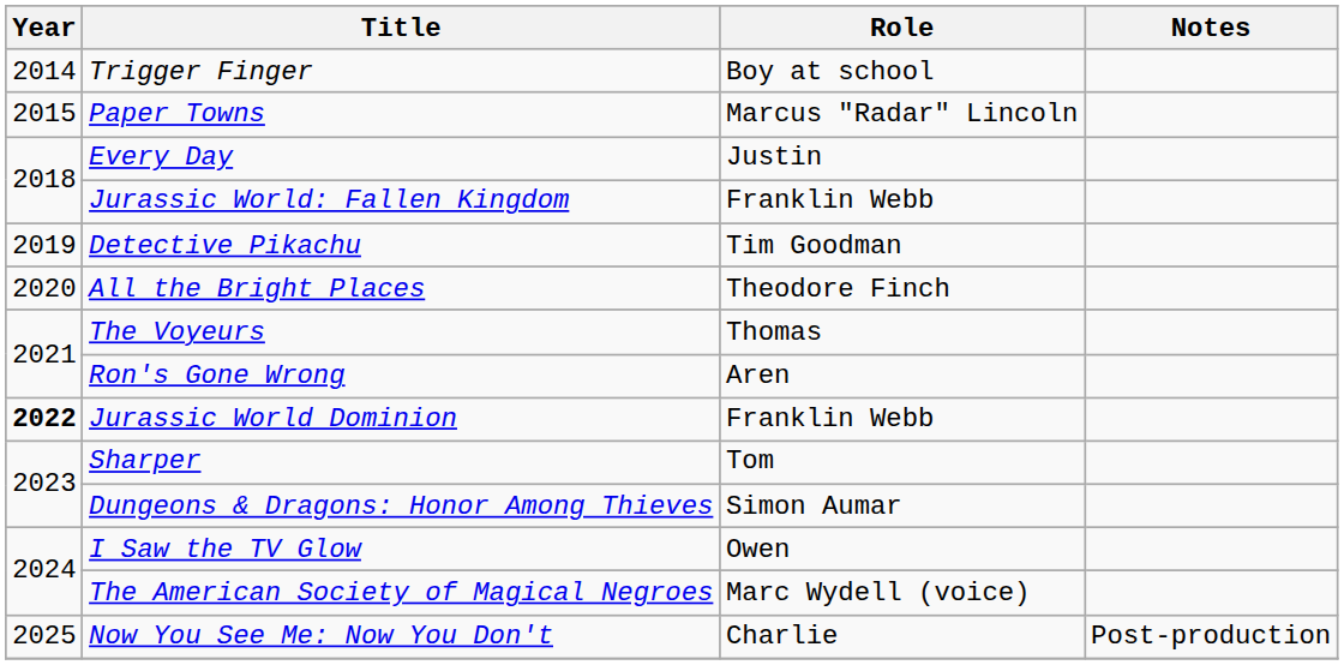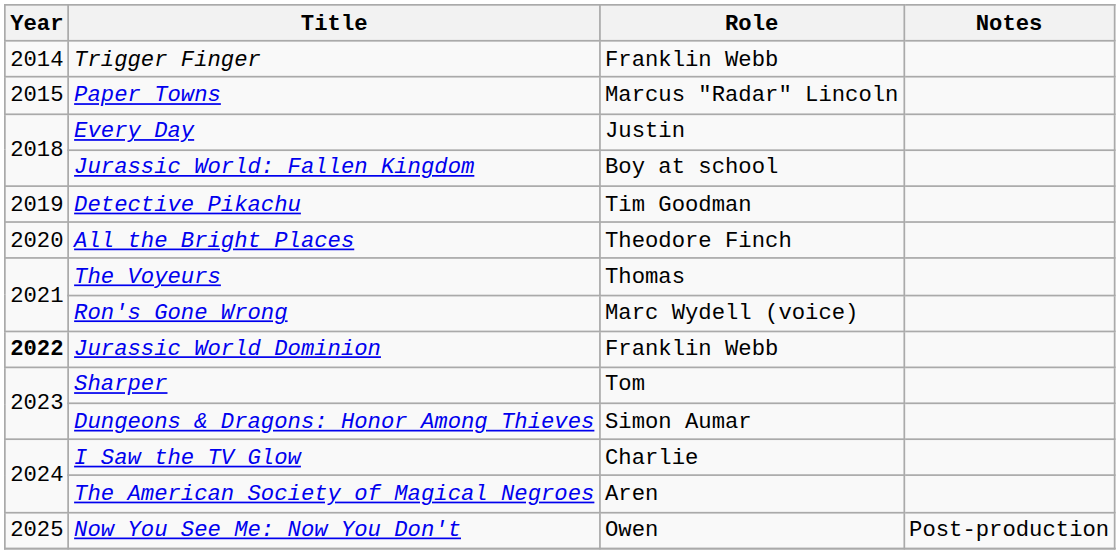Trigger Finger | Role: Boy at school -> Franklin Webb
Jurassic World: Fallen Kingdom | Role: Franklin Webb -> Boy at school
Ron's Gone Wrong | Role: Aren -> Marc Wydell (voice)
I Saw the TV Glow | Role: Owen -> Charlie
The American Society of Magical Negroes | Role: Marc Wydell (voice) -> Aren
Now You See Me: Now You Don't | Role: Charlie -> Owen
